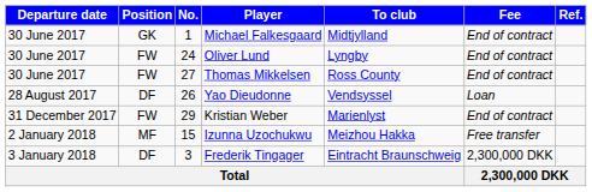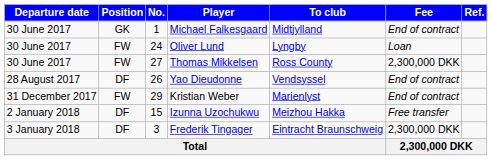Oliver Lund | Fee: End of contract -> Loan
Thomas Mikkelsen | Fee: End of contract -> 2,300,000 DKK
Yao Dieudonne | Fee: Loan -> End of contract
Izunna Uzochukwu | Position: MF -> DF
